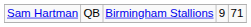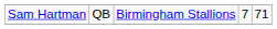Sam Hartman | column 4: 9 -> 7
